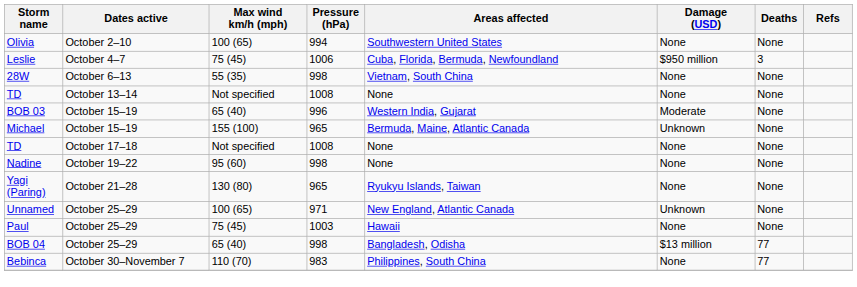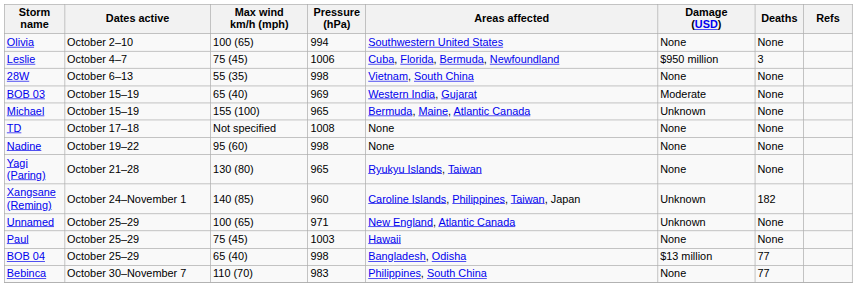- row: TD | October 13–14 | Not specified | 1008 | None | None | None
BOB 03 | Pressure (hPa): 996 -> 969
+ row: Xangsane (Reming) | October 24–November 1 | 140 (85) | 960 | Caroline Islands, Philippines, Taiwan, Japan | Unknown | 182
